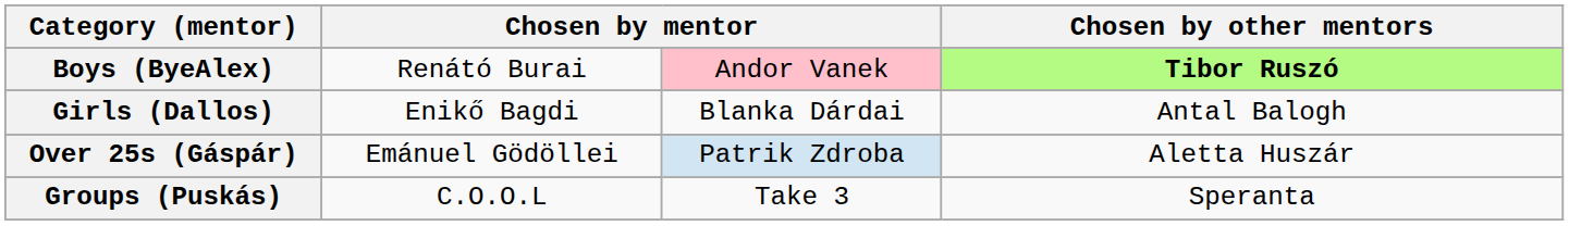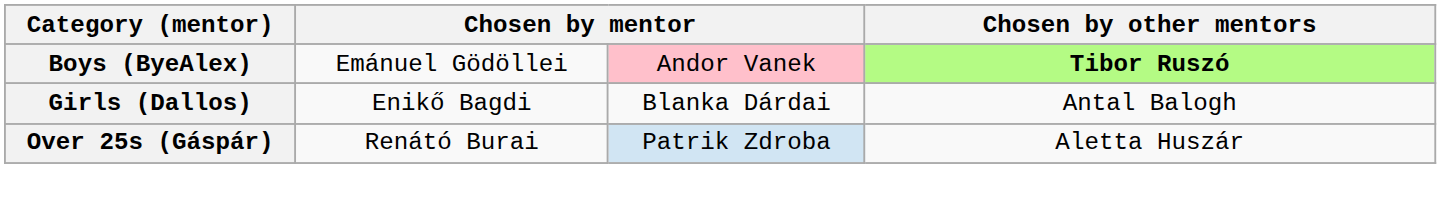Boys (ByeAlex) | column 2: Renátó Burai -> Emánuel Gödöllei
Over 25s (Gáspár) | column 2: Emánuel Gödöllei -> Renátó Burai
- row: Groups (Puskás) | C.O.O.L | Take 3 | Speranta
